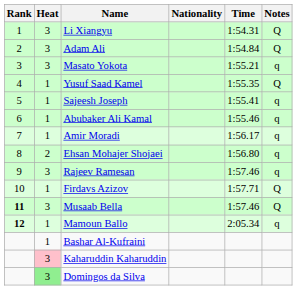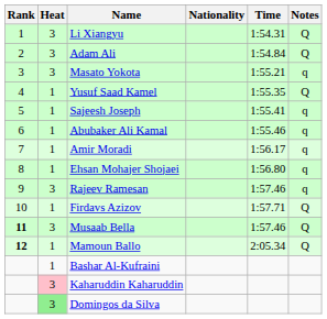Ehsan Mohajer Shojaei | Heat: 2 -> 1
Mamoun Ballo | Notes: q -> Q
